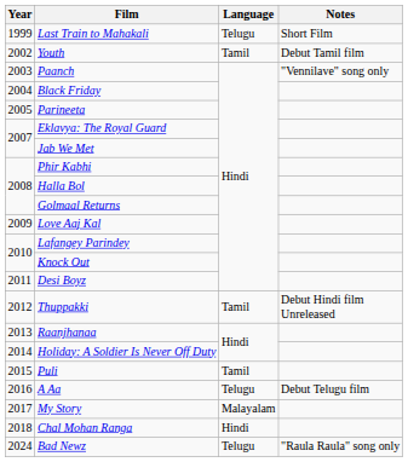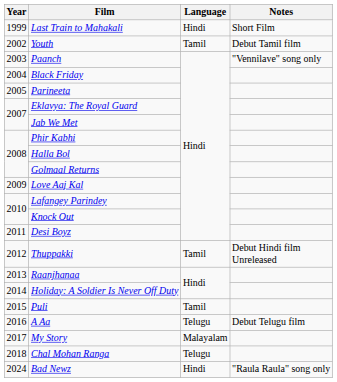Last Train to Mahakali | Language: Telugu -> Hindi
Chal Mohan Ranga | Language: Hindi -> Telugu
Bad Newz | Language: Telugu -> Hindi
